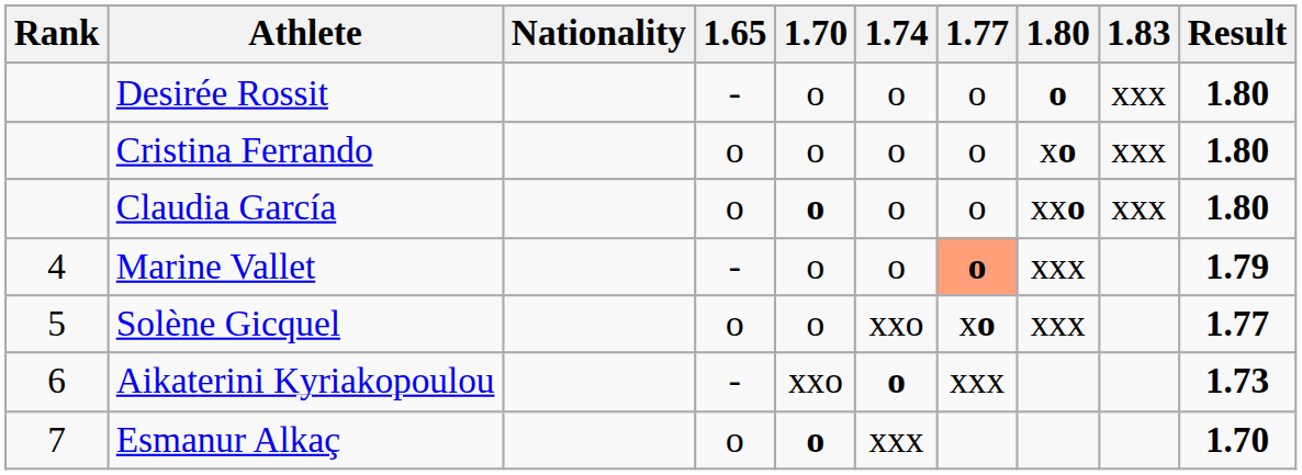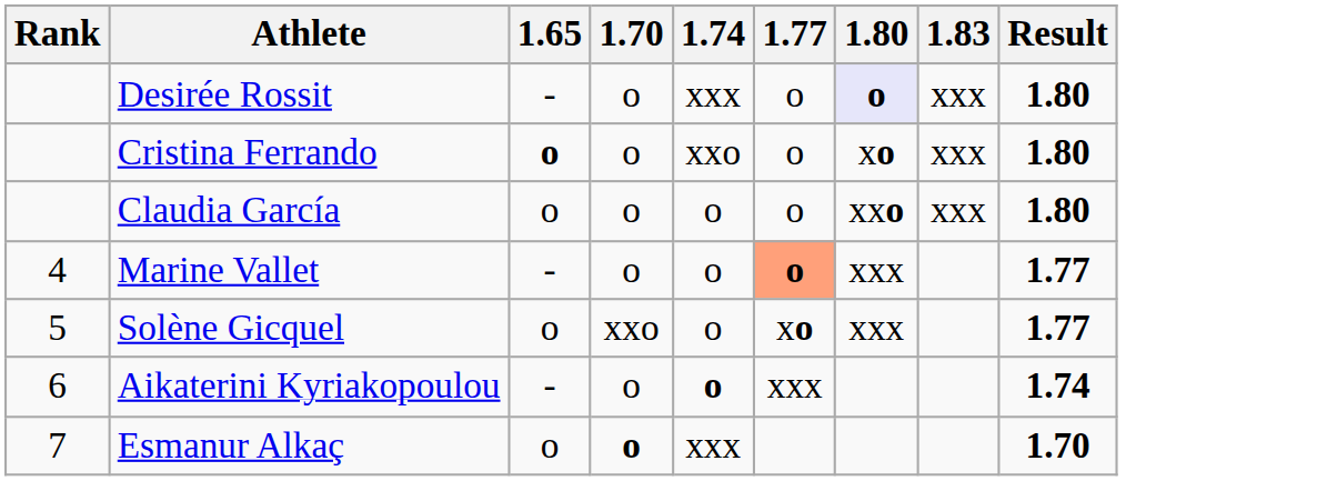- column: Nationality
Desirée Rossit | 1.74: o -> xxx
Desirée Rossit | 1.80: no background -> lavender background
Cristina Ferrando | 1.65: normal -> bold
Cristina Ferrando | 1.74: o -> xxo
Claudia García | 1.70: bold -> normal
Marine Vallet | Result: 1.79 -> 1.77
Solène Gicquel | 1.70: o -> xxo
Solène Gicquel | 1.74: xxo -> o
Aikaterini Kyriakopoulou | 1.70: xxo -> o
Aikaterini Kyriakopoulou | Result: 1.73 -> 1.74
